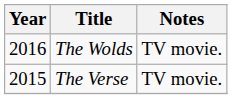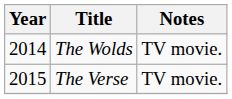The Wolds | Year: 2016 -> 2014
